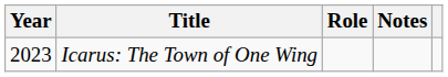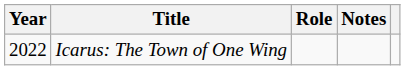Icarus: The Town of One Wing | Year: 2023 -> 2022
